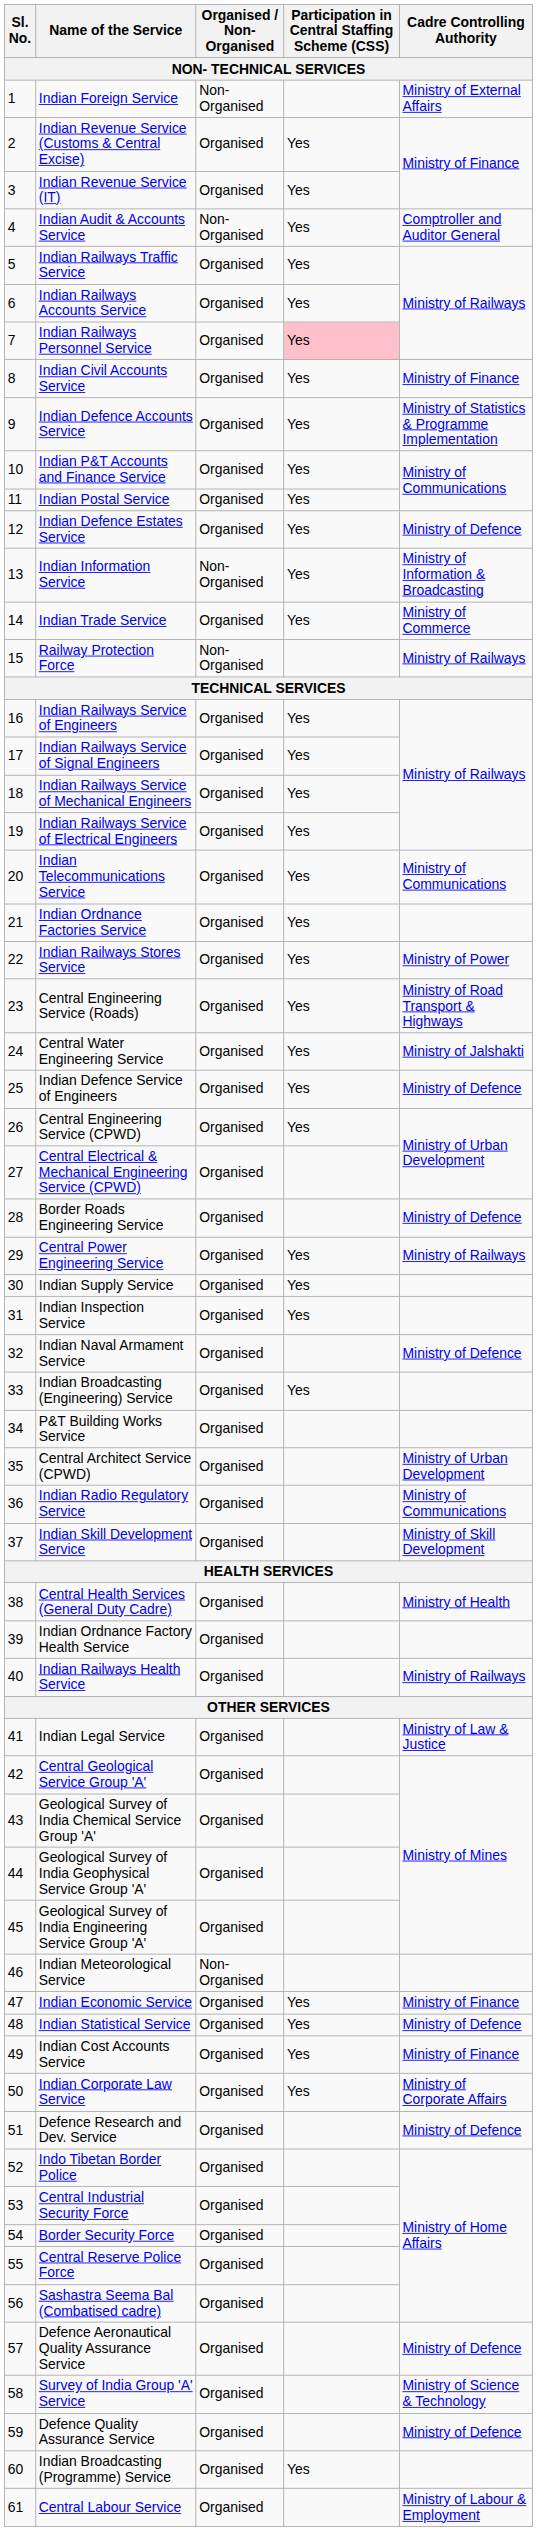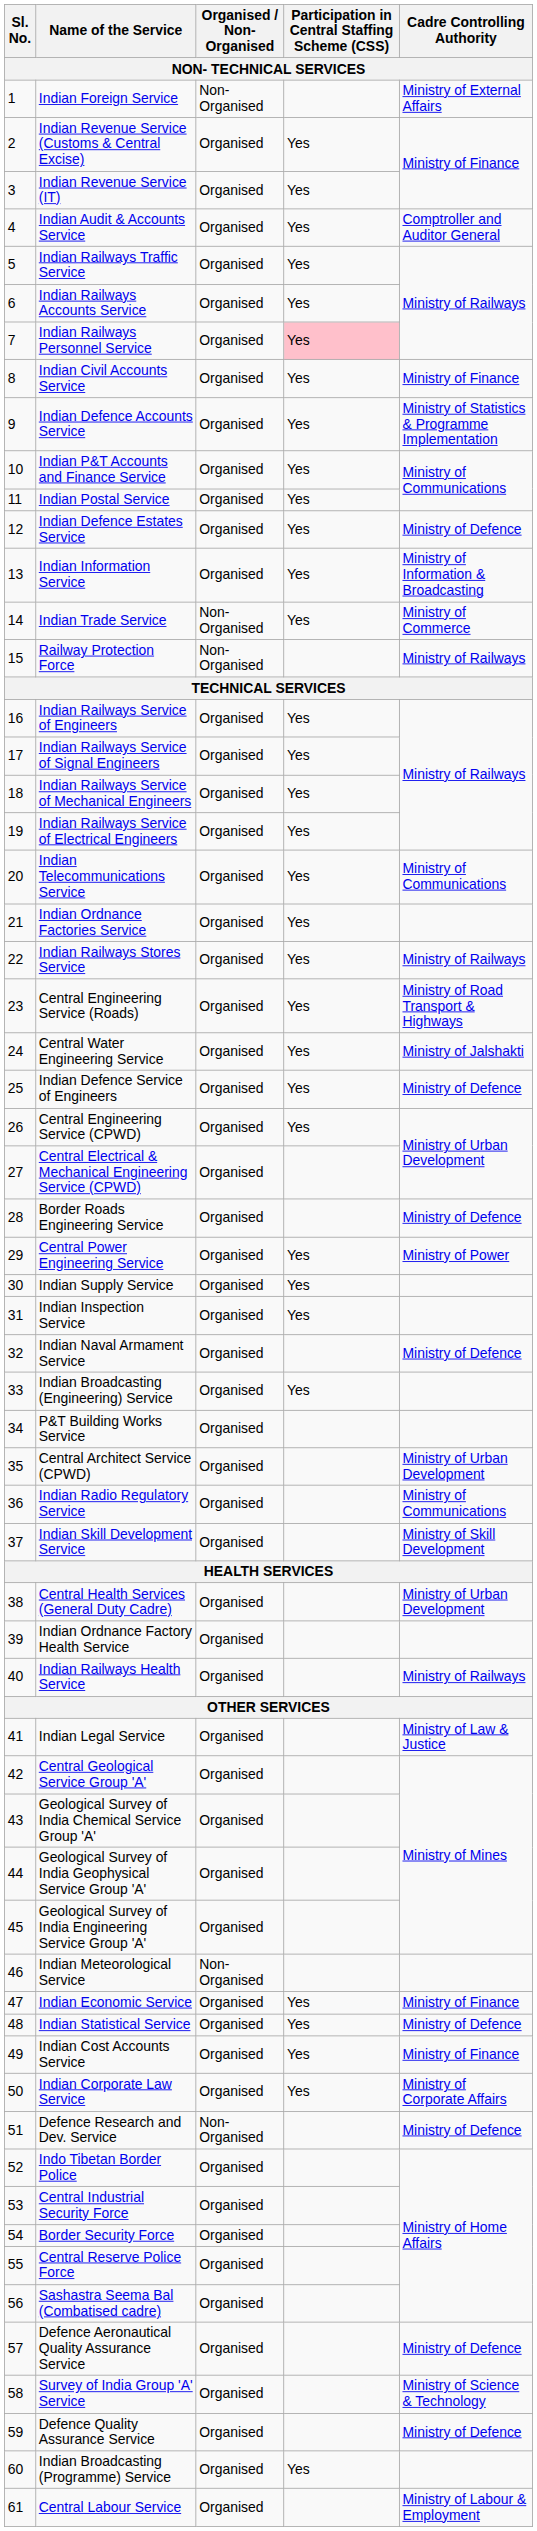Indian Audit & Accounts Service | Organised / Non-Organised: Non-Organised -> Organised
Indian Information Service | Organised / Non-Organised: Non-Organised -> Organised
Indian Trade Service | Organised / Non-Organised: Organised -> Non-Organised
Indian Railways Stores Service | Cadre Controlling Authority: Ministry of Power -> Ministry of Railways
Central Power Engineering Service | Cadre Controlling Authority: Ministry of Railways -> Ministry of Power
Central Health Services (General Duty Cadre) | Cadre Controlling Authority: Ministry of Health -> Ministry of Urban Development
Defence Research and Dev. Service | Organised / Non-Organised: Organised -> Non-Organised
